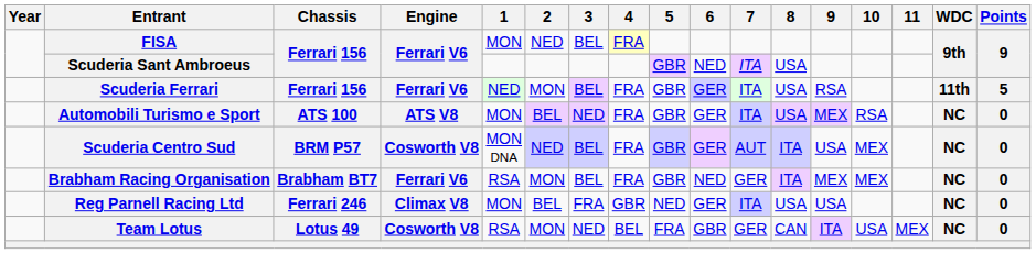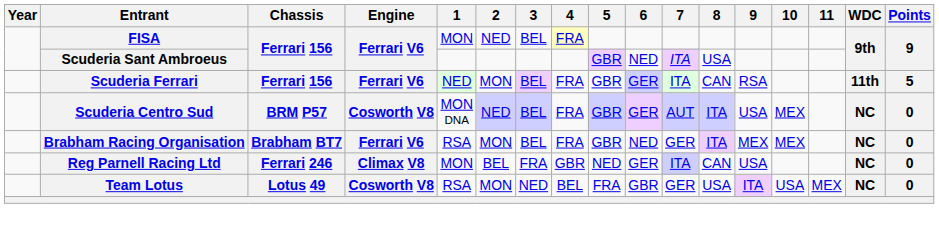Scuderia Ferrari | 8: USA -> CAN
- row: Automobili Turismo e Sport | ATS 100 | ATS V8 | MON | BEL | NED | FRA | GBR | GER | ITA | USA | MEX | RSA | NC | 0
Reg Parnell Racing Ltd | 8: USA -> CAN
Team Lotus | 8: CAN -> USA
